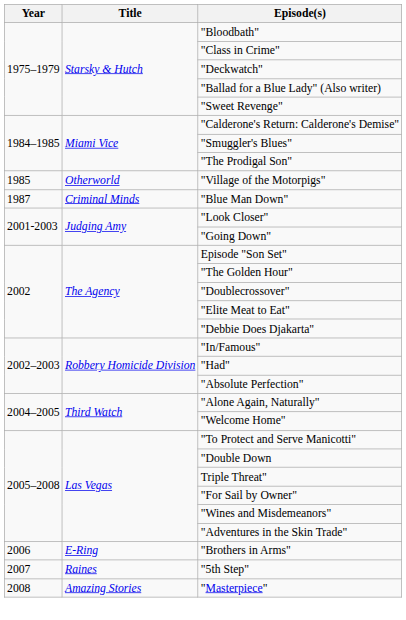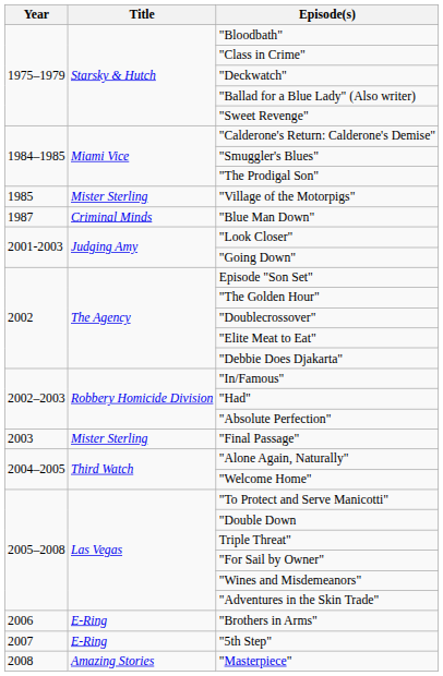"Village of the Motorpigs" | Title: Otherworld -> Mister Sterling
+ row: 2003 | Mister Sterling | "Final Passage"
"5th Step" | Title: Raines -> E-Ring
